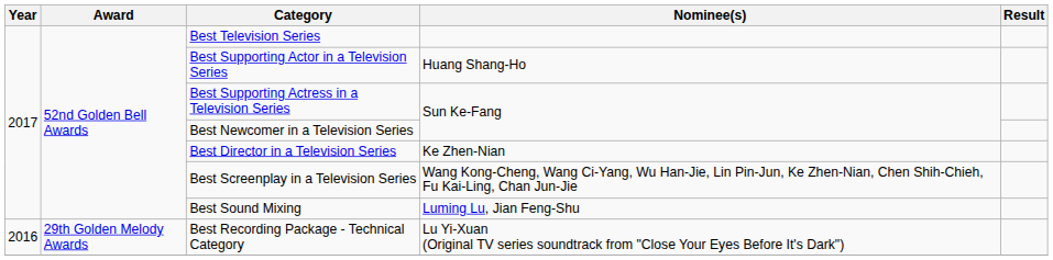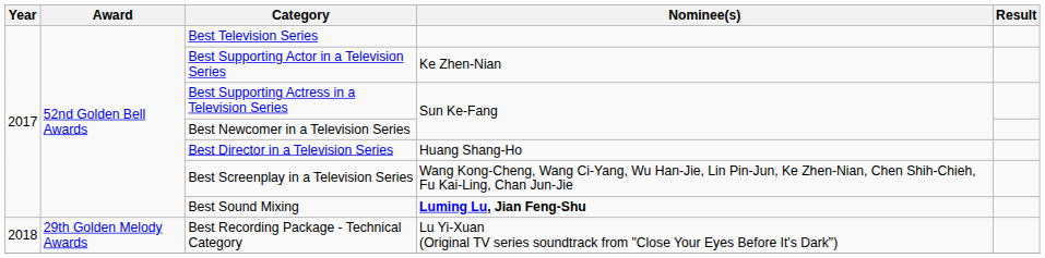Best Supporting Actor in a Television Series | Nominee(s): Huang Shang-Ho -> Ke Zhen-Nian
Best Director in a Television Series | Nominee(s): Ke Zhen-Nian -> Huang Shang-Ho
Best Sound Mixing | Nominee(s): normal -> bold
Best Recording Package - Technical Category | Year: 2016 -> 2018
